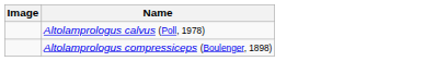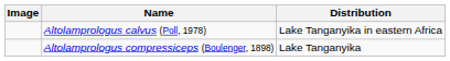+ column: Distribution | Lake Tanganyika in eastern Africa | Lake Tanganyika
